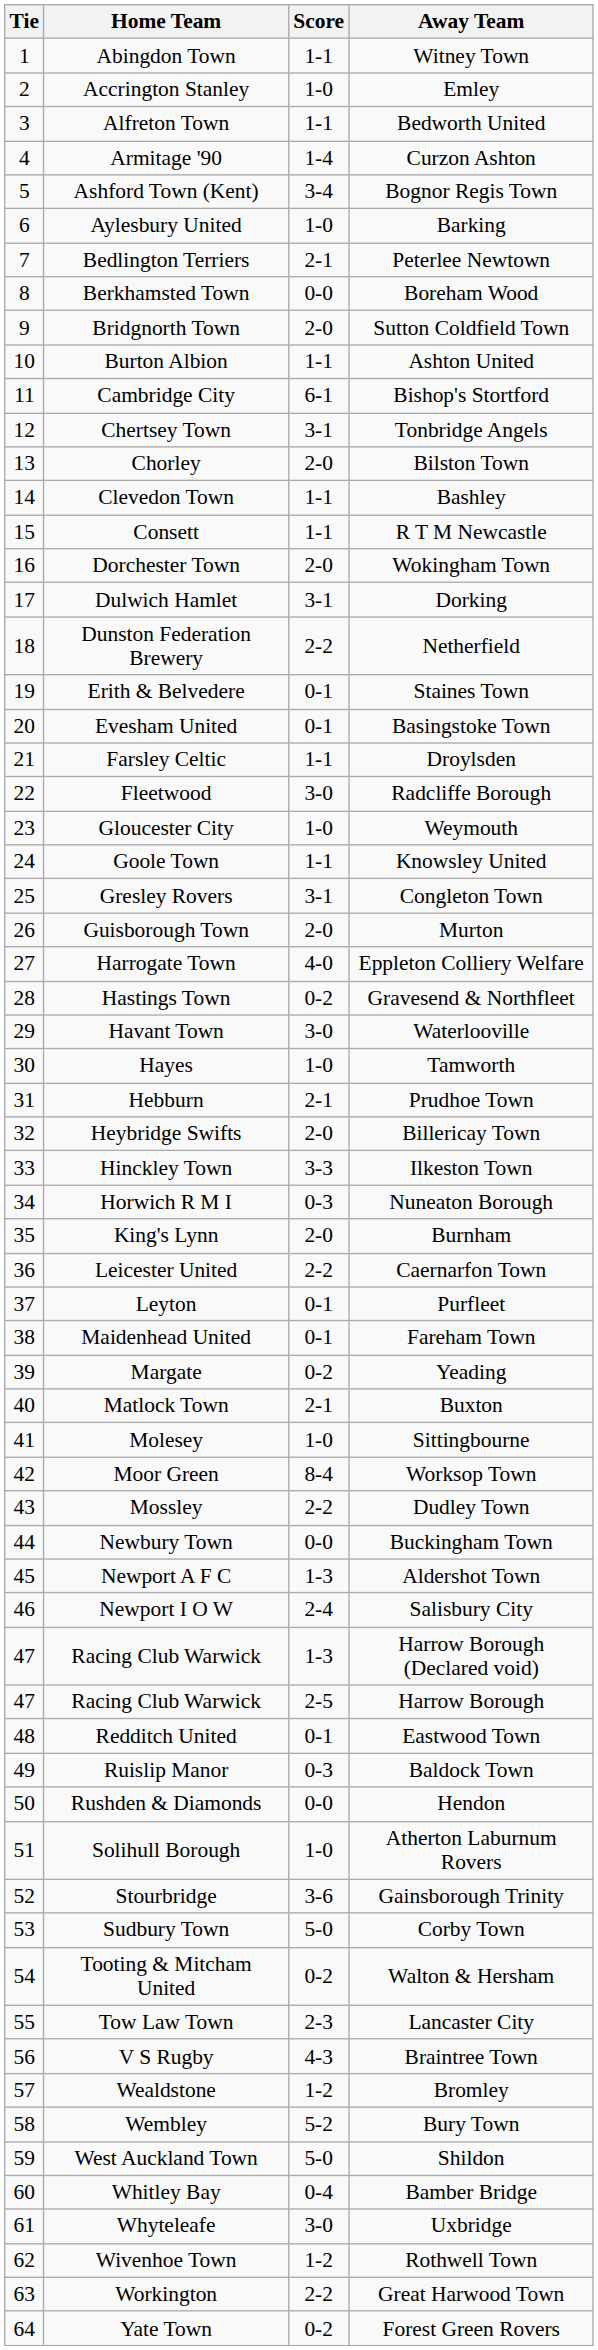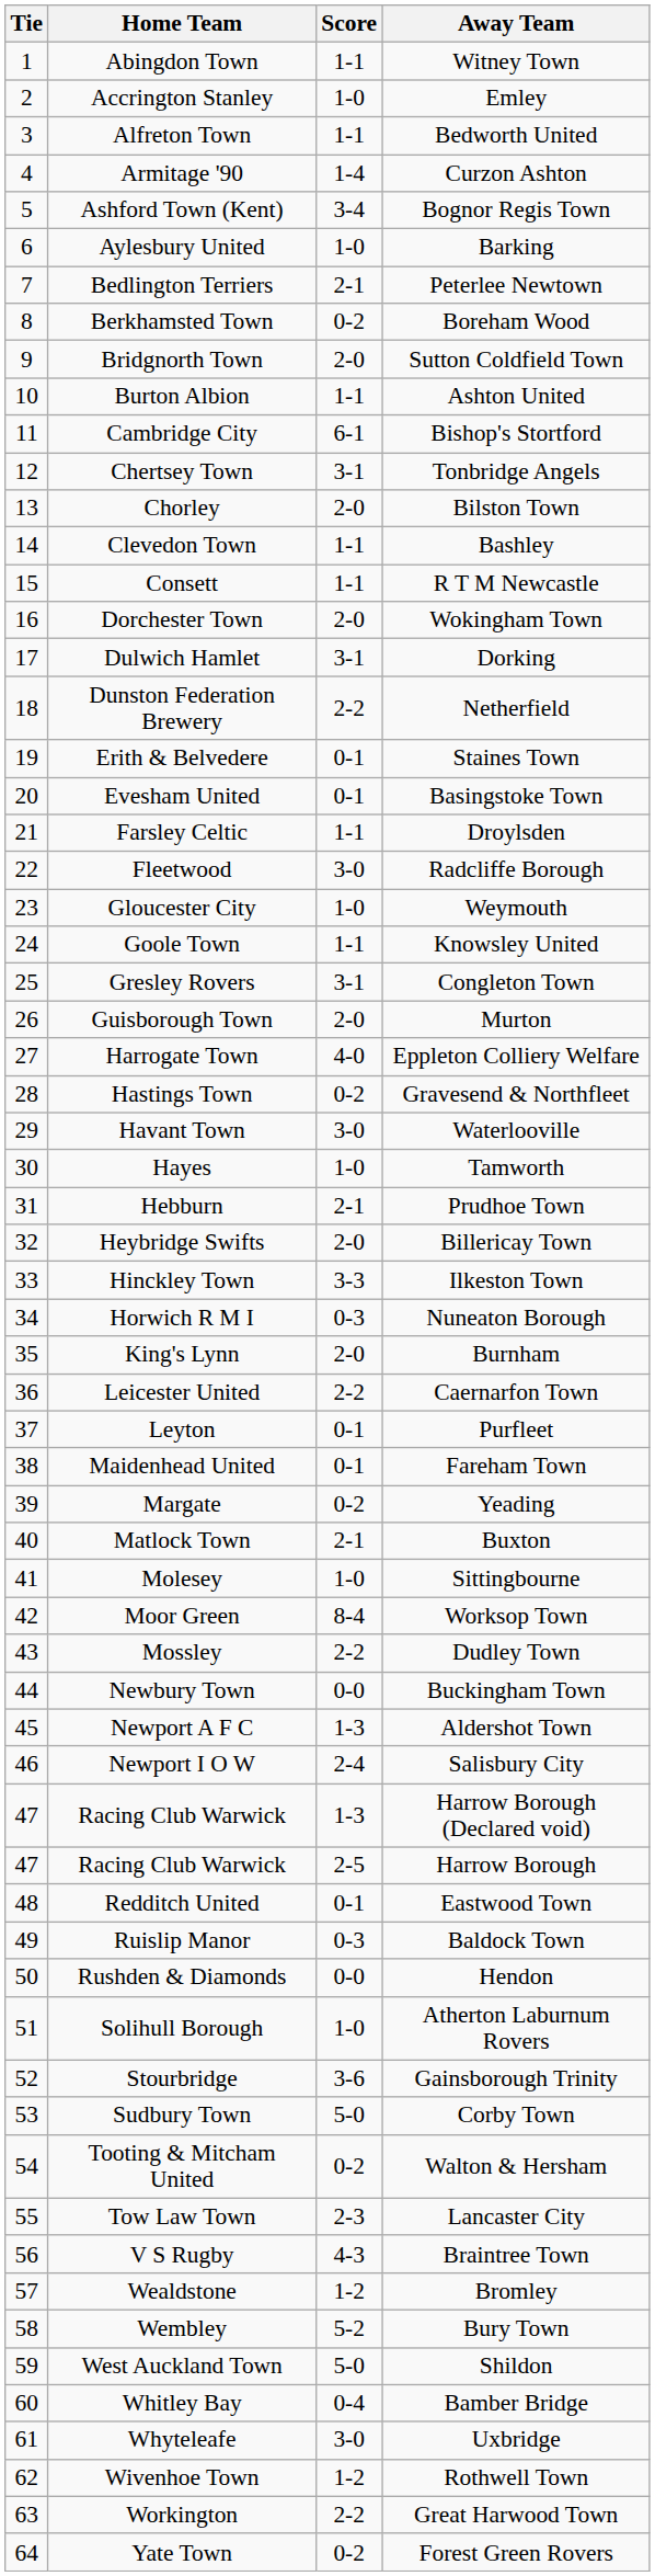Boreham Wood | Score: 0-0 -> 0-2
